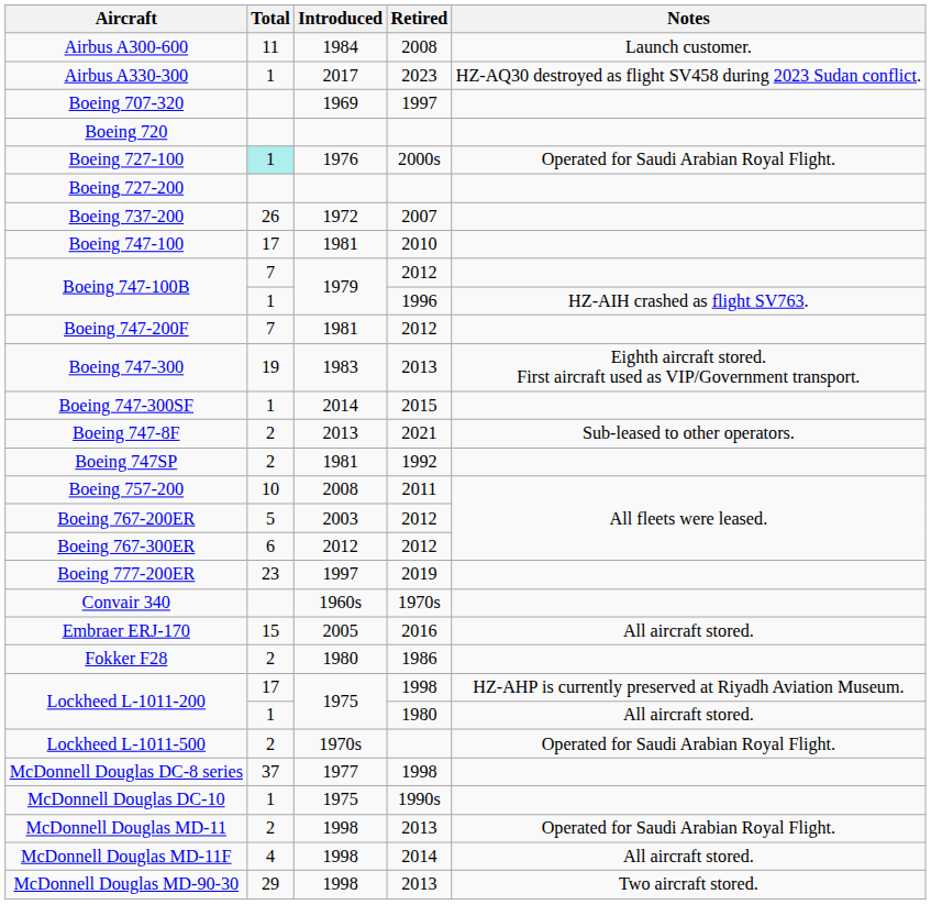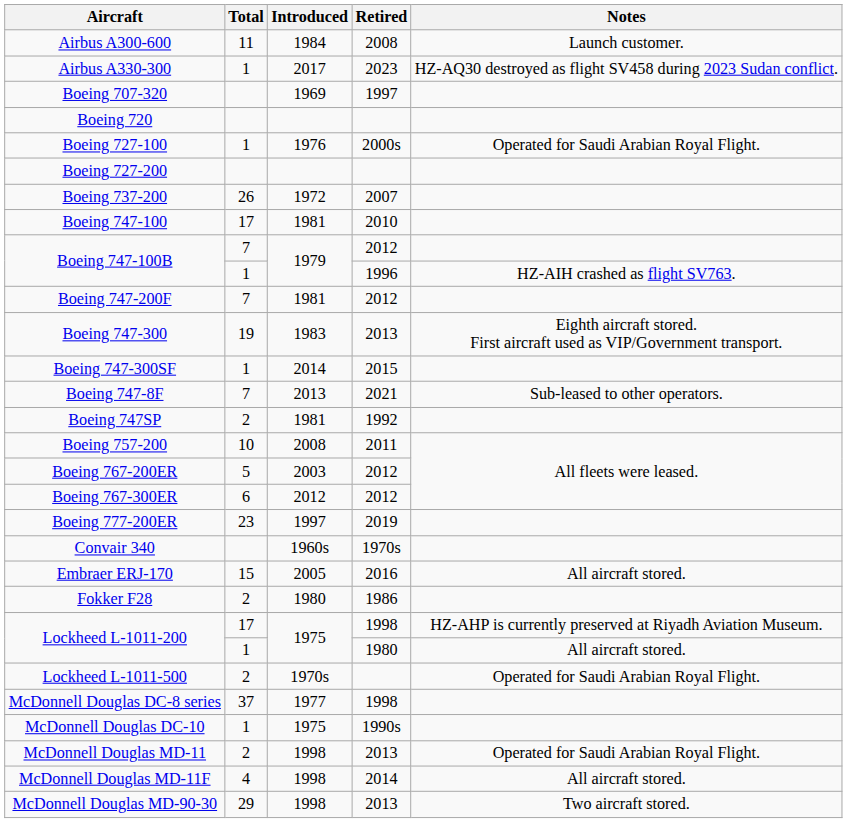Boeing 727-100 | Total: paleturquoise background -> no background
Boeing 747-8F | Total: 2 -> 7
